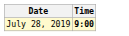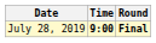+ column: Round | Final
